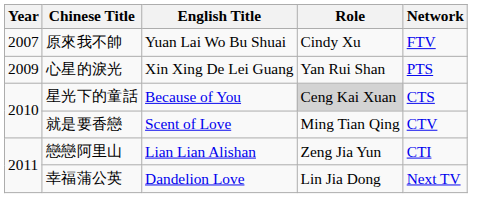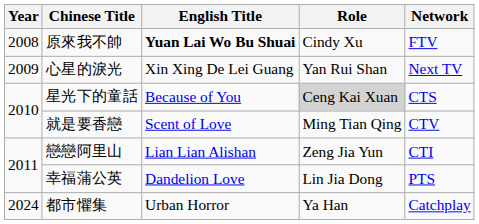原來我不帥 | Year: 2007 -> 2008
原來我不帥 | English Title: normal -> bold
心星的淚光 | Network: PTS -> Next TV
幸福蒲公英 | Network: Next TV -> PTS
+ row: 2024 | 都市懼集 | Urban Horror | Ya Han | Catchplay
